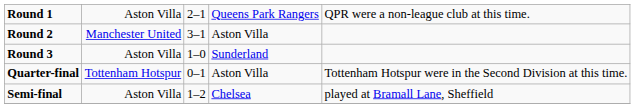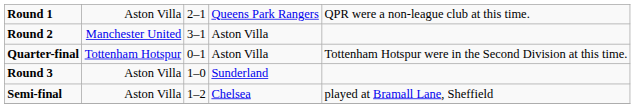rows swapped: Round 3 <-> Quarter-final
